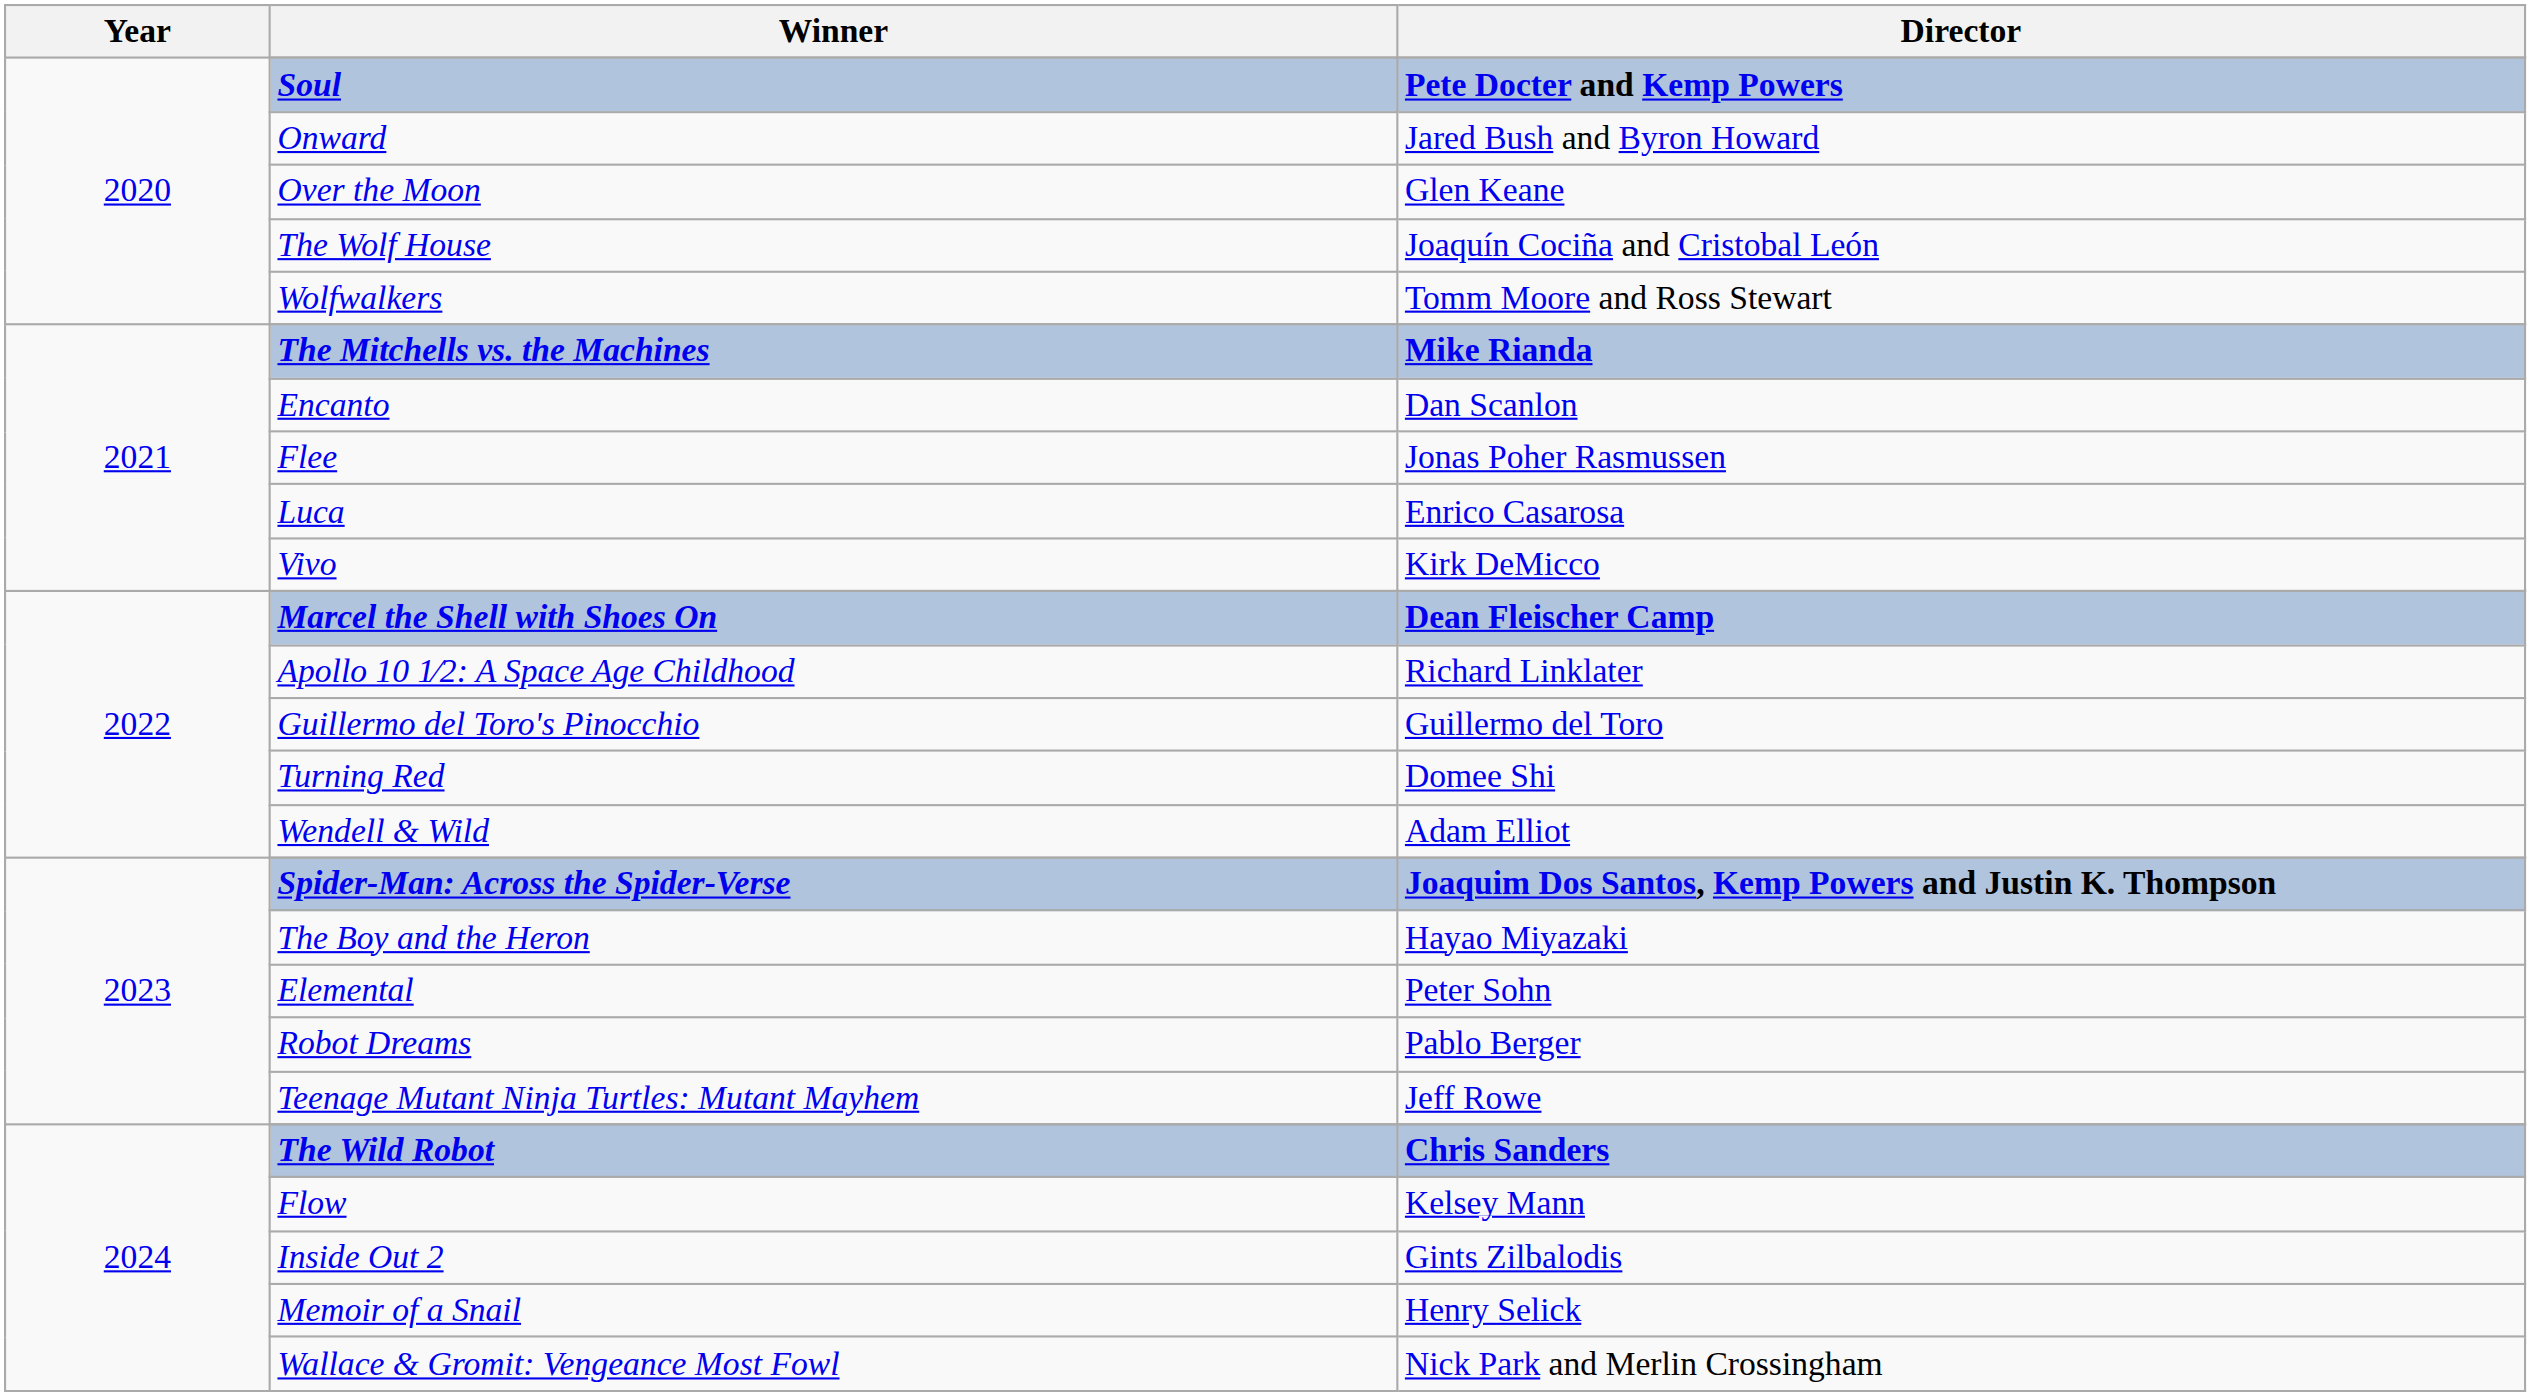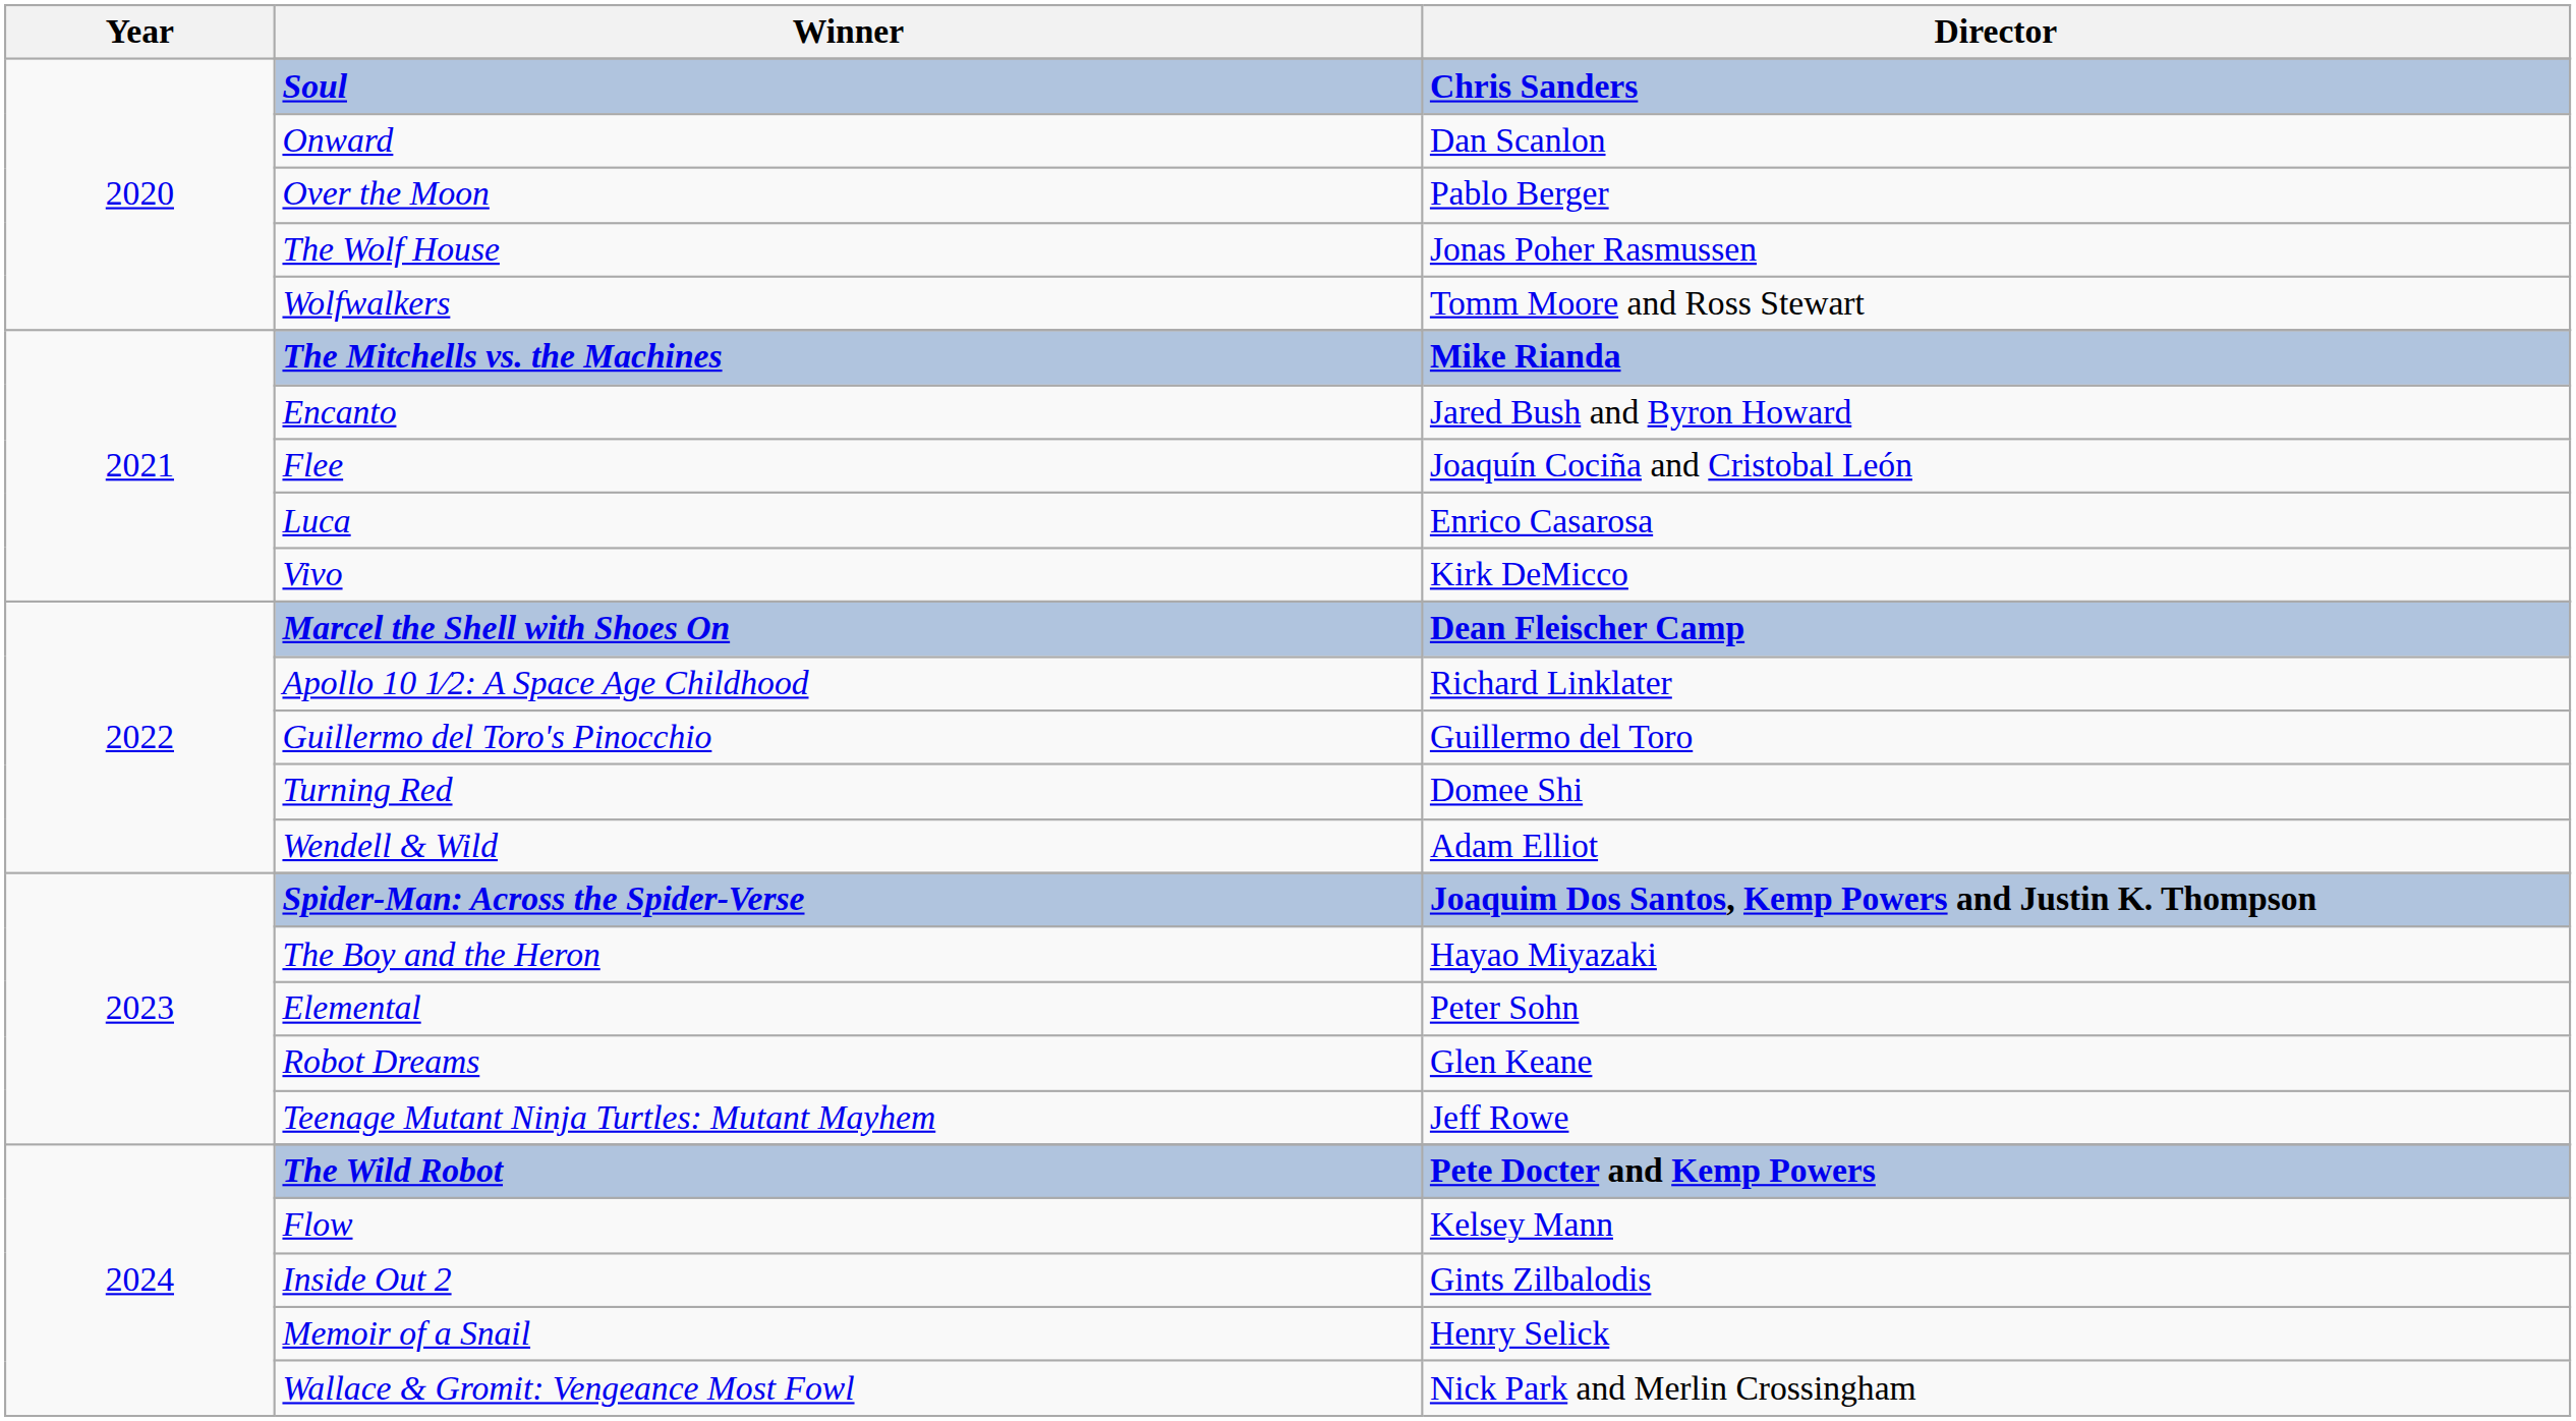Soul | Director: Pete Docter and Kemp Powers -> Chris Sanders
Onward | Director: Jared Bush and Byron Howard -> Dan Scanlon
Over the Moon | Director: Glen Keane -> Pablo Berger
The Wolf House | Director: Joaquín Cociña and Cristobal León -> Jonas Poher Rasmussen
Encanto | Director: Dan Scanlon -> Jared Bush and Byron Howard
Flee | Director: Jonas Poher Rasmussen -> Joaquín Cociña and Cristobal León
Robot Dreams | Director: Pablo Berger -> Glen Keane
The Wild Robot | Director: Chris Sanders -> Pete Docter and Kemp Powers
